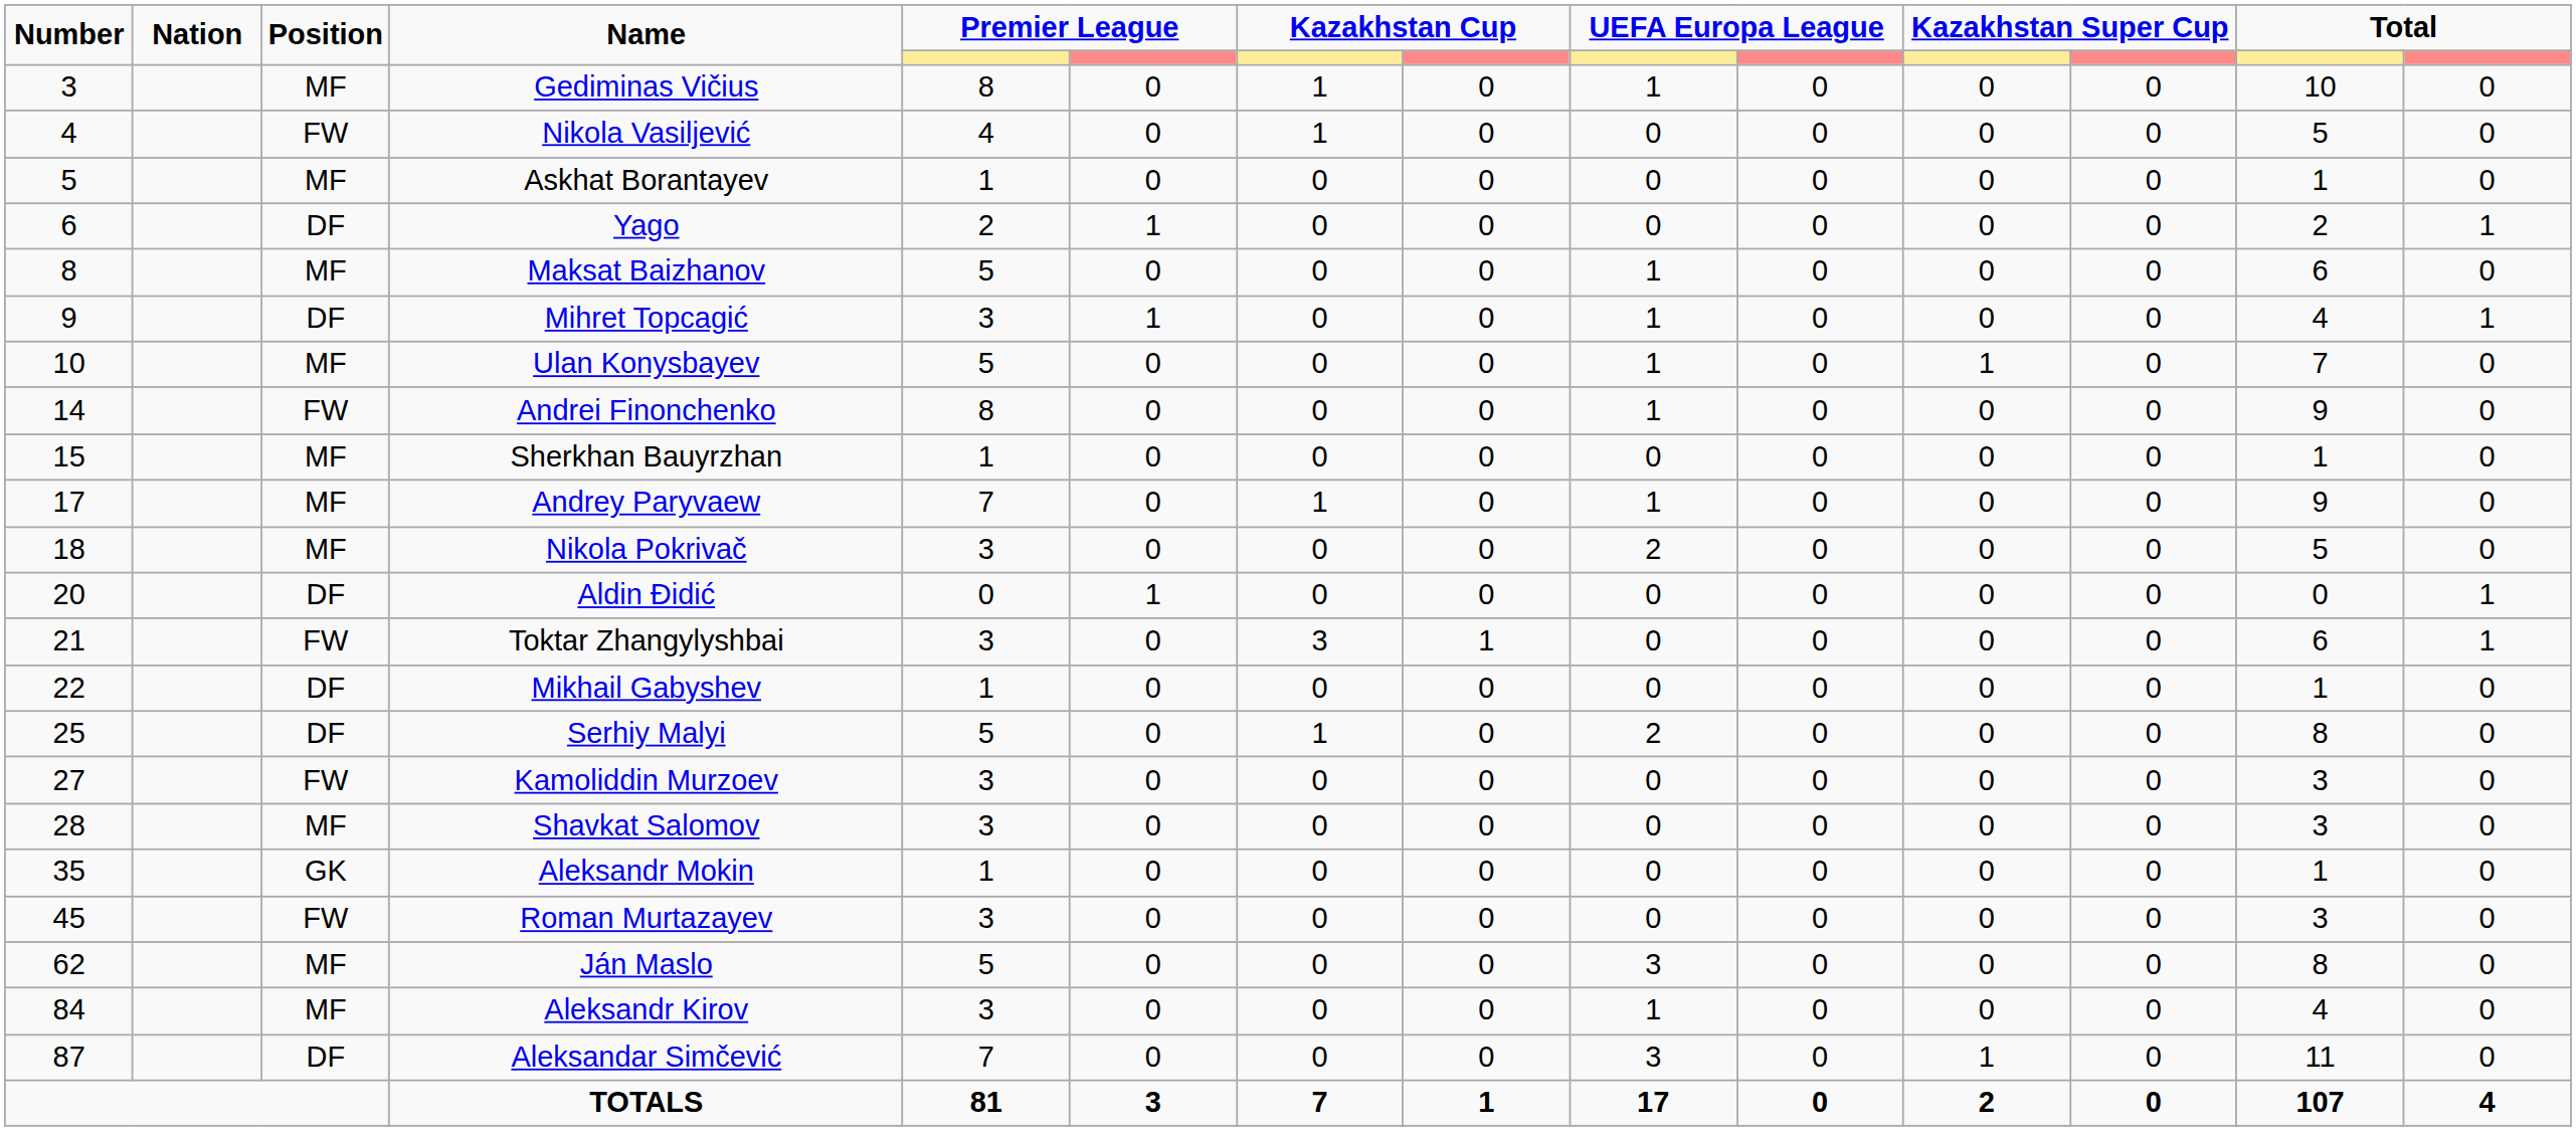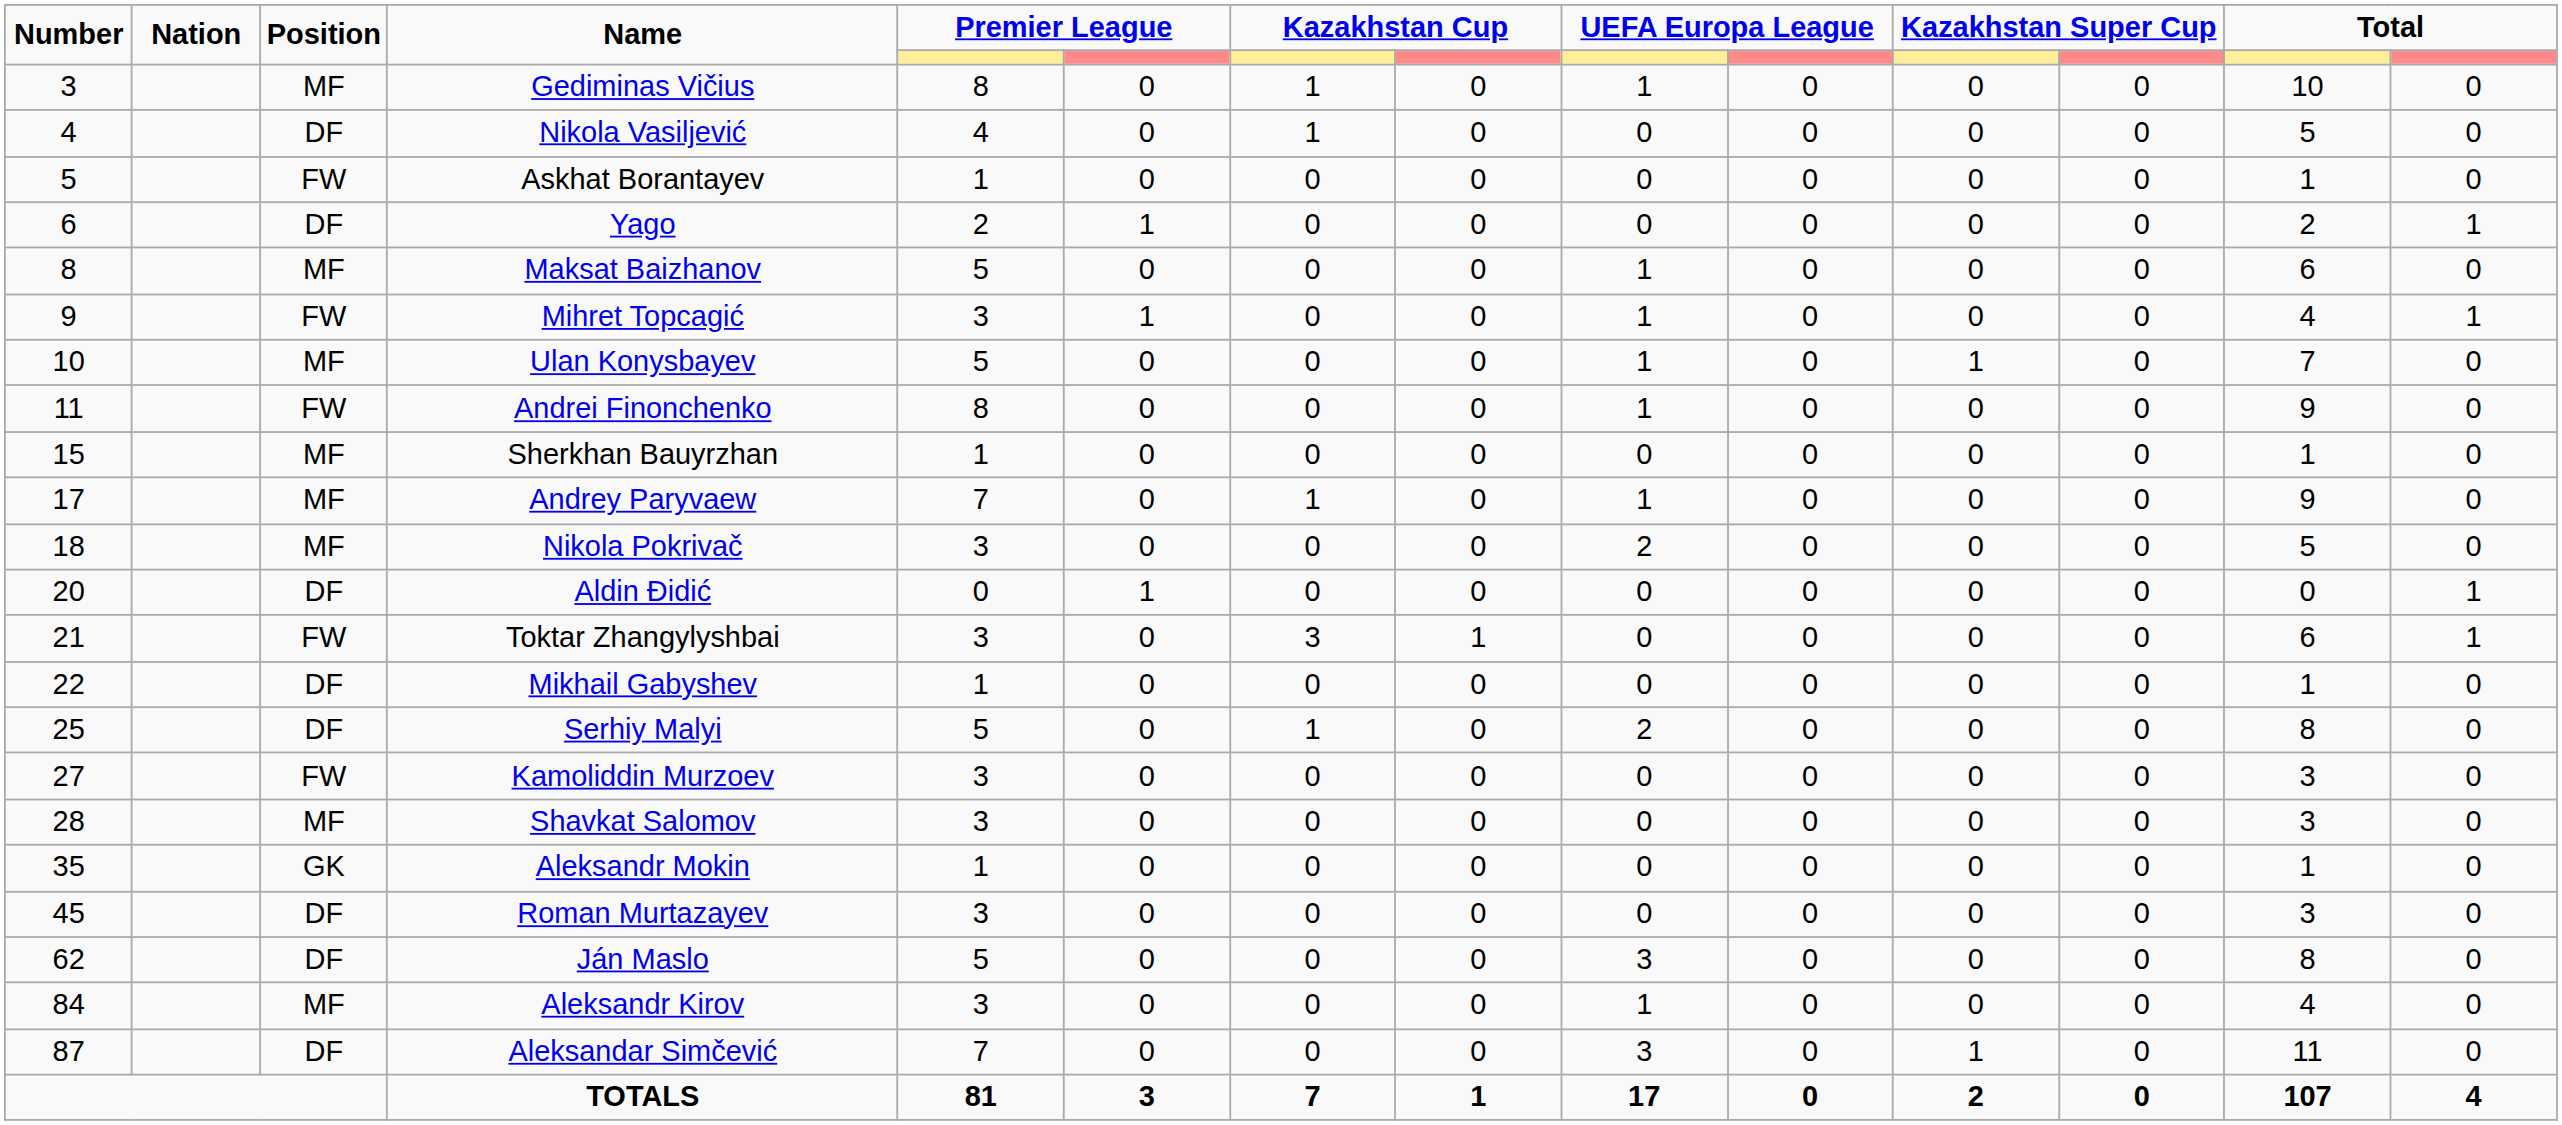Nikola Vasiljević | Position: FW -> DF
Askhat Borantayev | Position: MF -> FW
Mihret Topcagić | Position: DF -> FW
Andrei Finonchenko | Number: 14 -> 11
Roman Murtazayev | Position: FW -> DF
Ján Maslo | Position: MF -> DF
